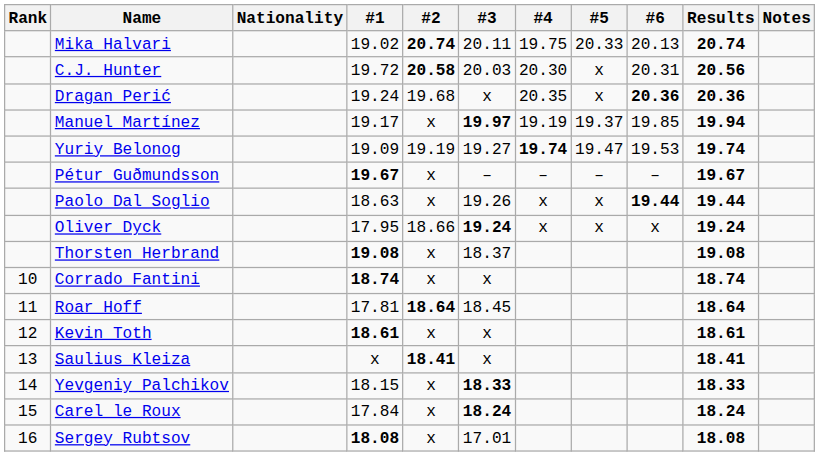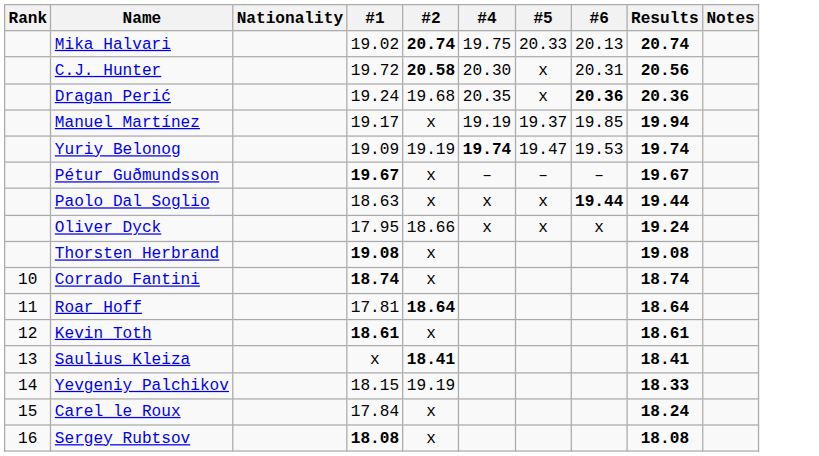- column: #3 | 20.11 | 20.03 | x | 19.97 | 19.27 | – | 19.26 | 19.24 | 18.37 | x | 18.45 | x | x | 18.33 | 18.24 | 17.01
Yevgeniy Palchikov | #2: x -> 19.19
